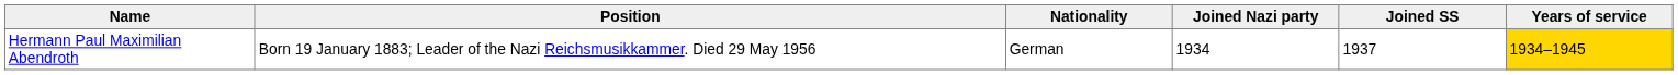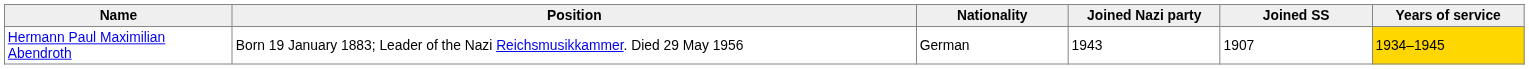Hermann Paul Maximilian Abendroth | Joined Nazi party: 1934 -> 1943
Hermann Paul Maximilian Abendroth | Joined SS: 1937 -> 1907
